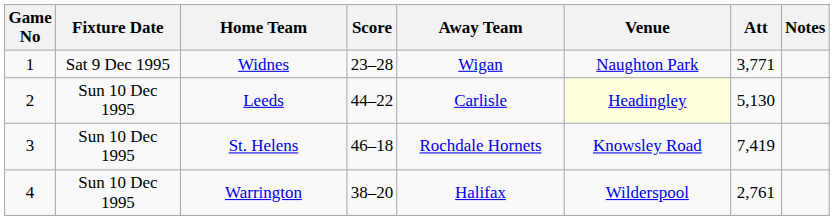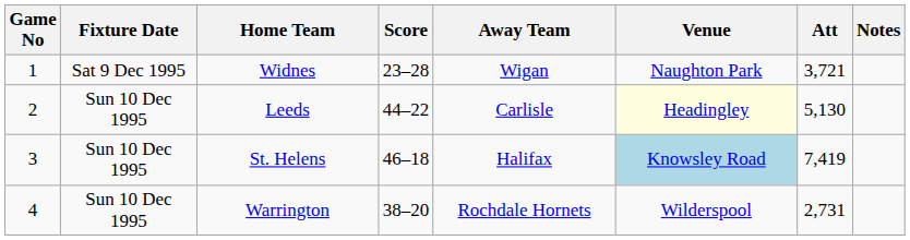Widnes | Att: 3,771 -> 3,721
St. Helens | Away Team: Rochdale Hornets -> Halifax
St. Helens | Venue: no background -> lightblue background
Warrington | Away Team: Halifax -> Rochdale Hornets
Warrington | Att: 2,761 -> 2,731
